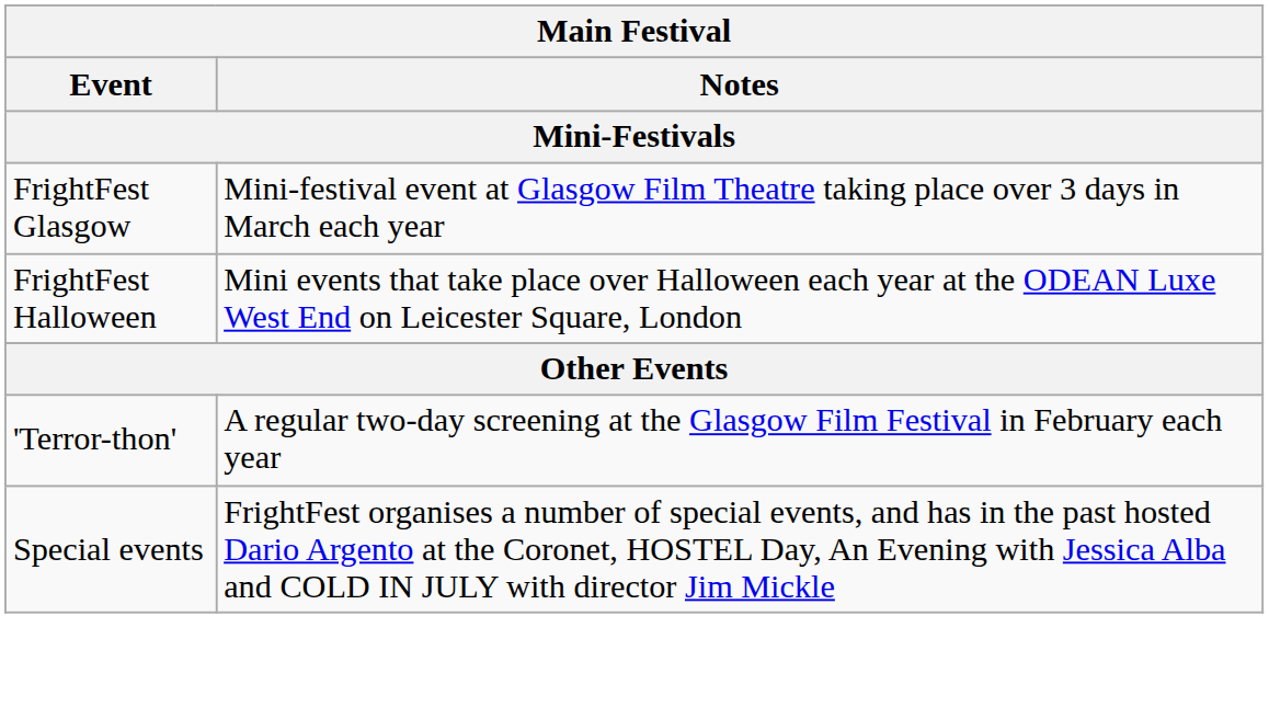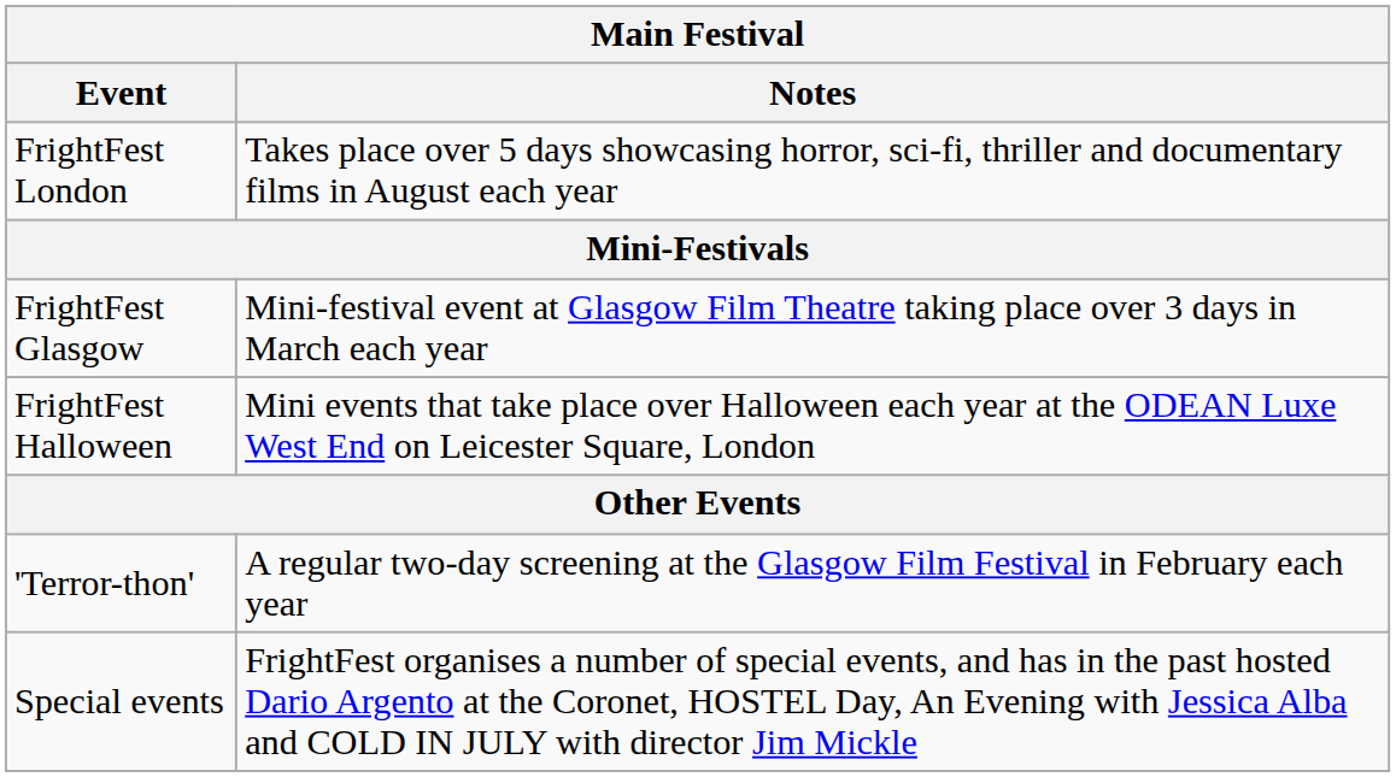+ row: FrightFest London | Takes place over 5 days showcasing horror, sci-fi, thriller and documentary films in August each year
